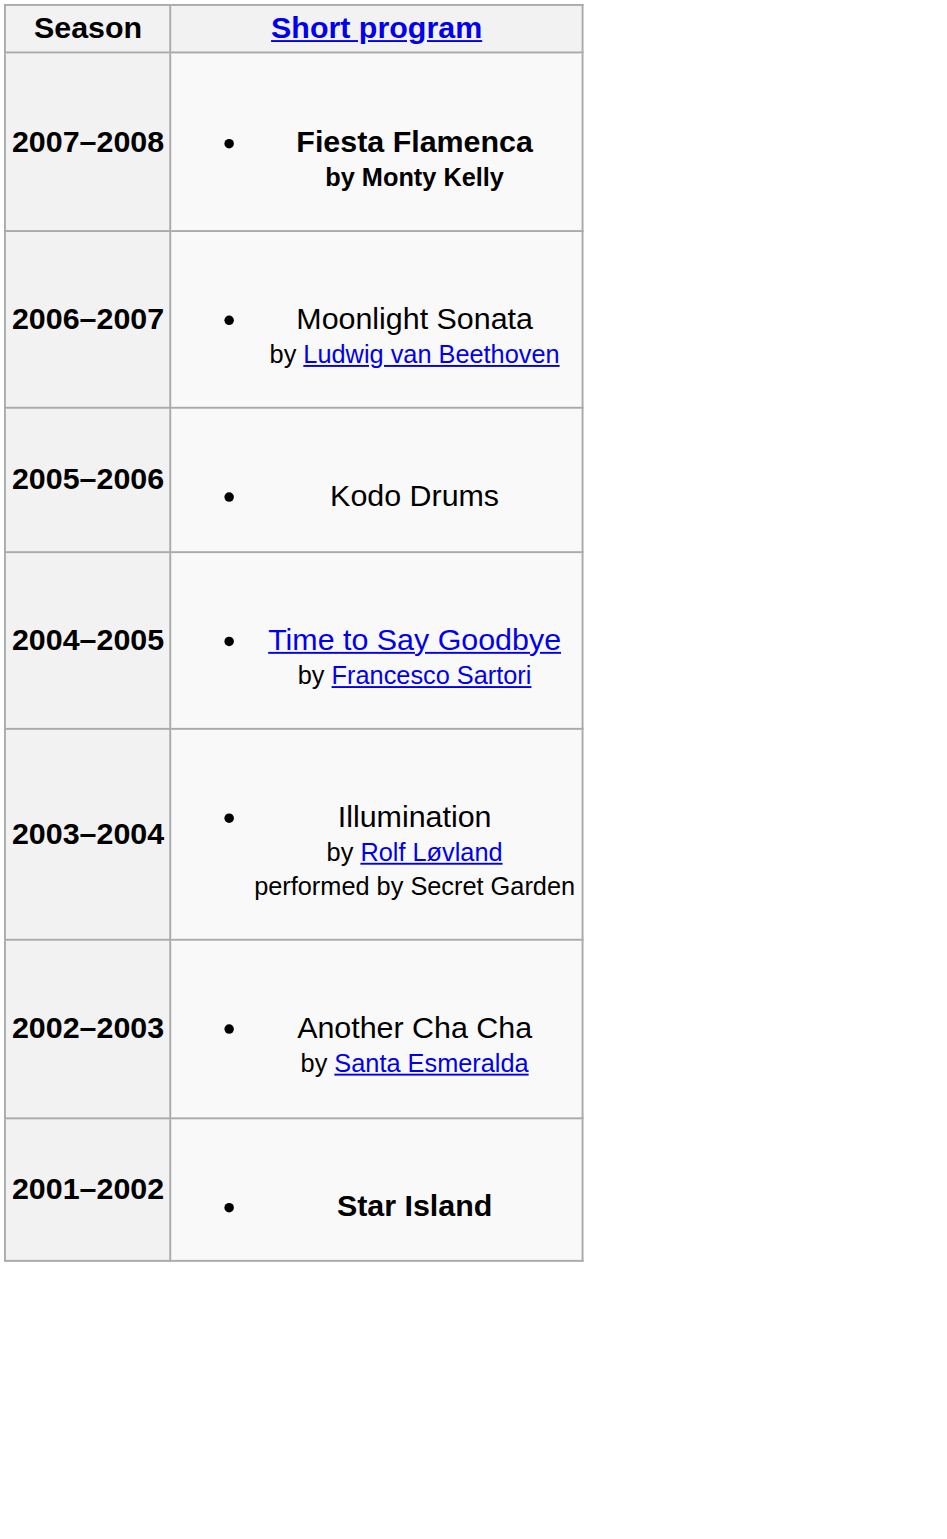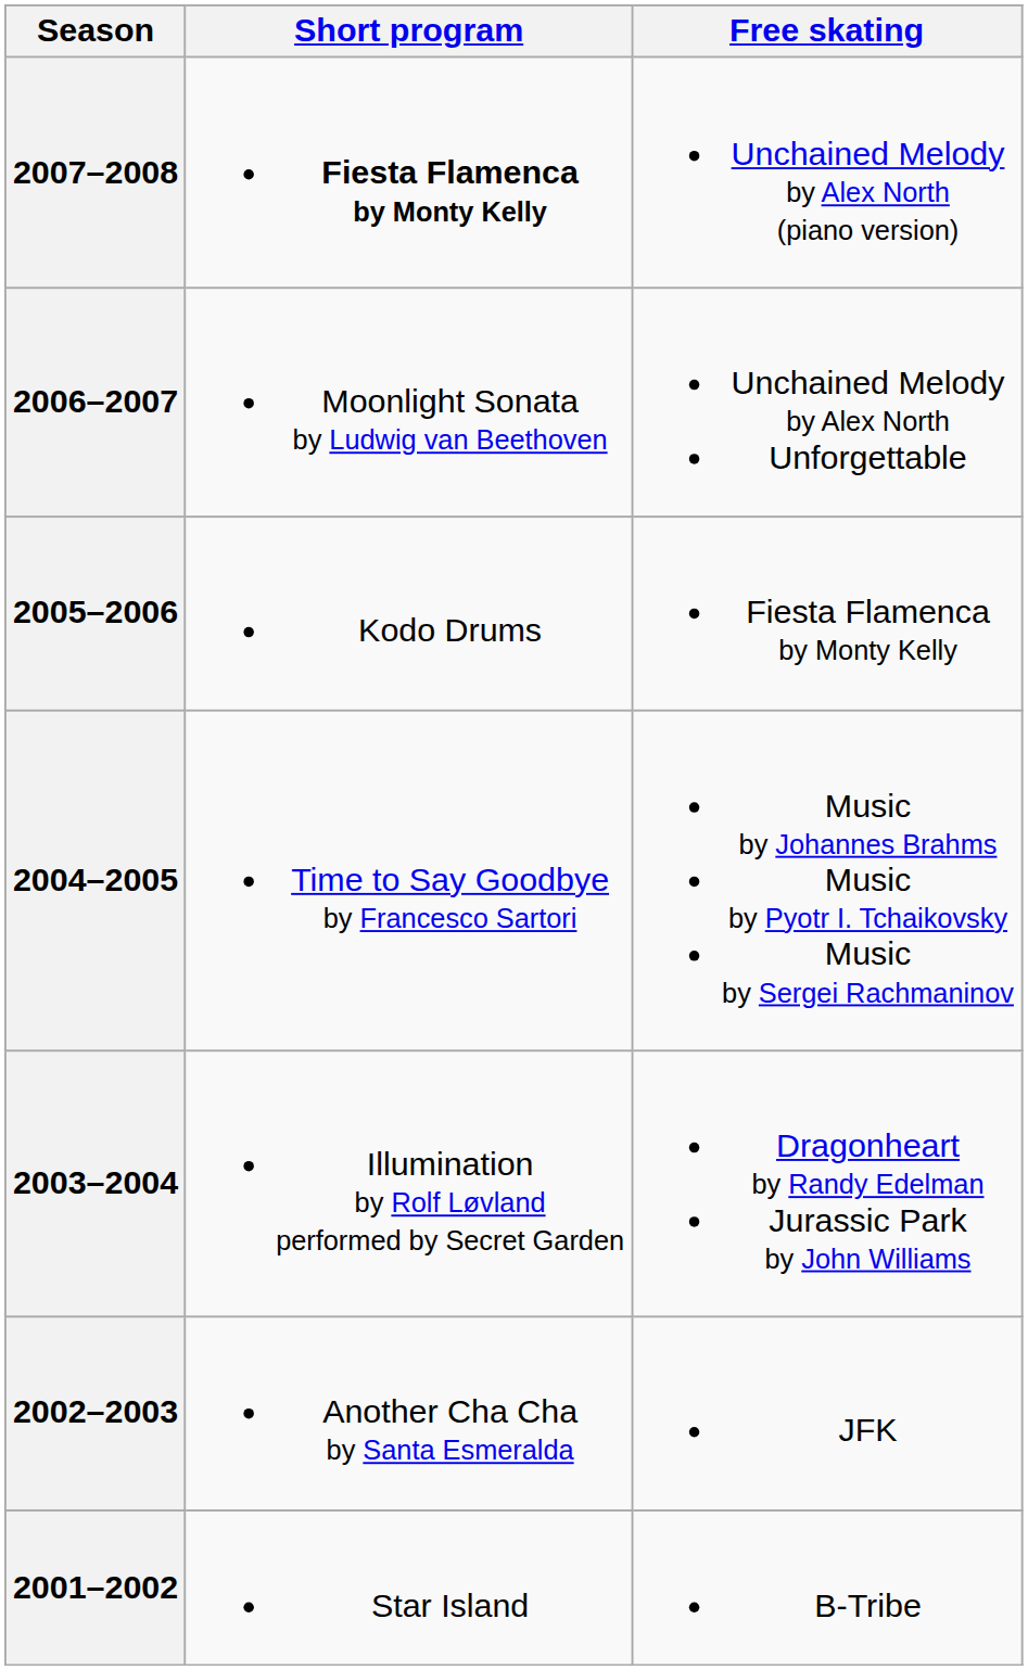+ column: Free skating | Unchained Melody by Alex North (piano version) | Unchained Melody by Alex North Unforgettable | Fiesta Flamenca by Monty Kelly | Music by Johannes Brahms Music by Pyotr I. Tchaikovsky Music by Sergei Rachmaninov | Dragonheart by Randy Edelman Jurassic Park by John Williams | JFK | B-Tribe
2001–2002 | Short program: bold -> normal
